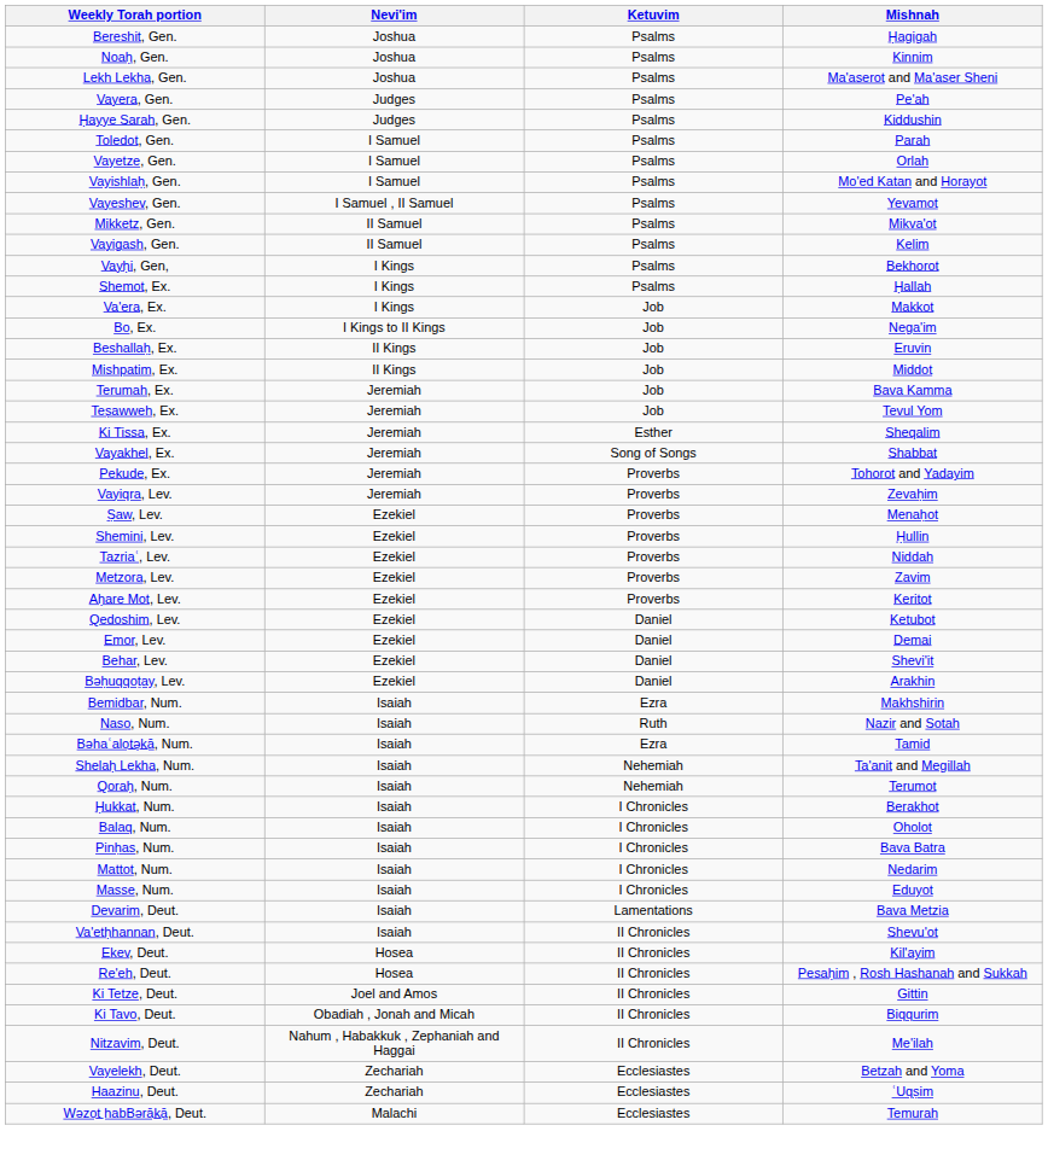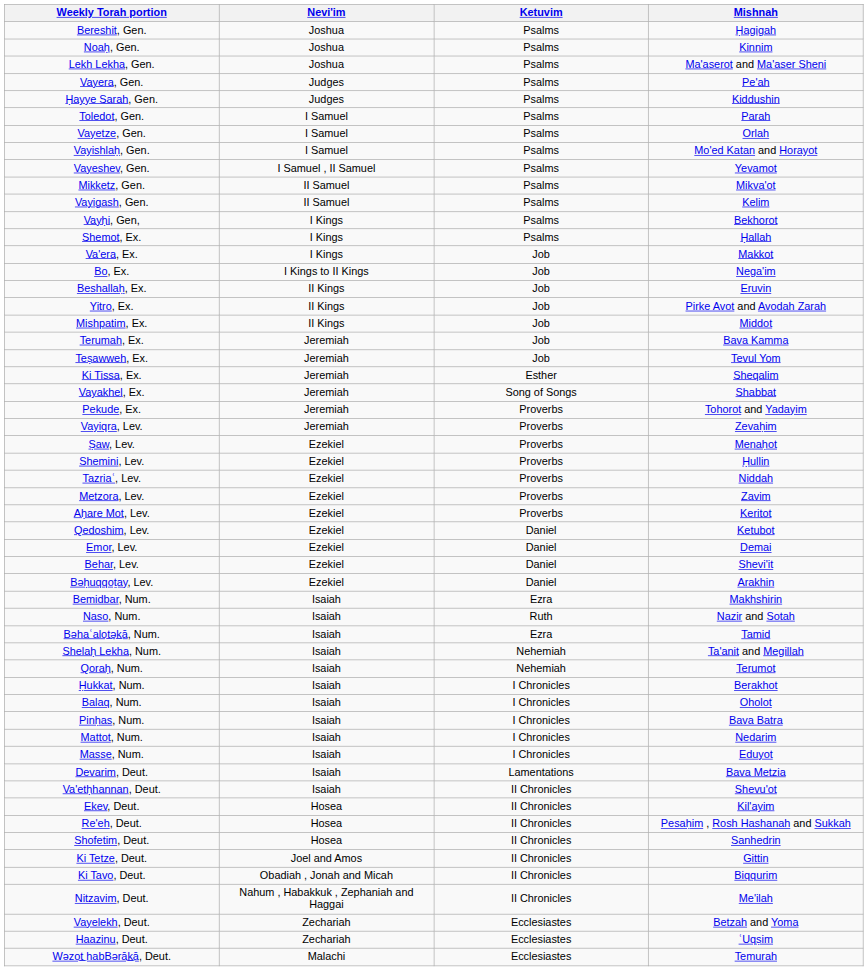+ row: Yitro, Ex. | II Kings | Job | Pirke Avot and Avodah Zarah
+ row: Shofetim, Deut. | Hosea | II Chronicles | Sanhedrin
